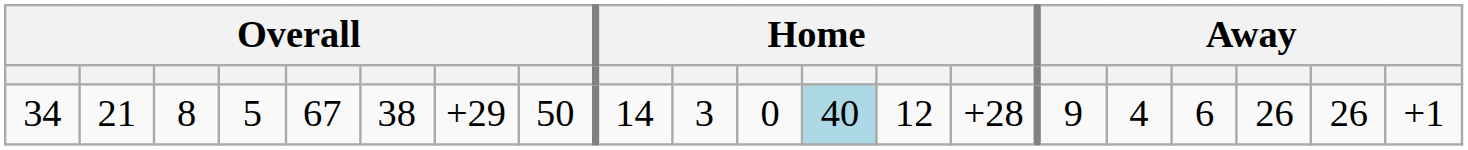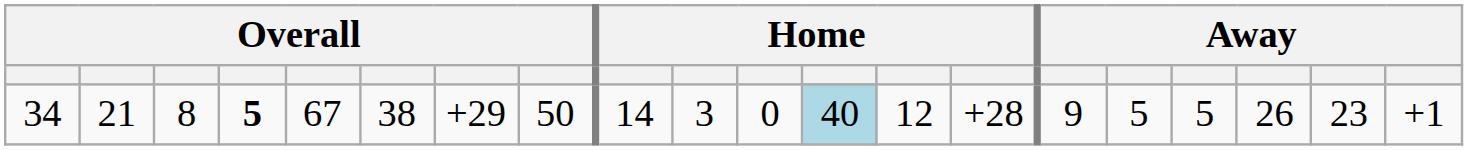34 | column 4: normal -> bold
34 | column 16: 4 -> 5
34 | column 17: 6 -> 5
34 | column 19: 26 -> 23
